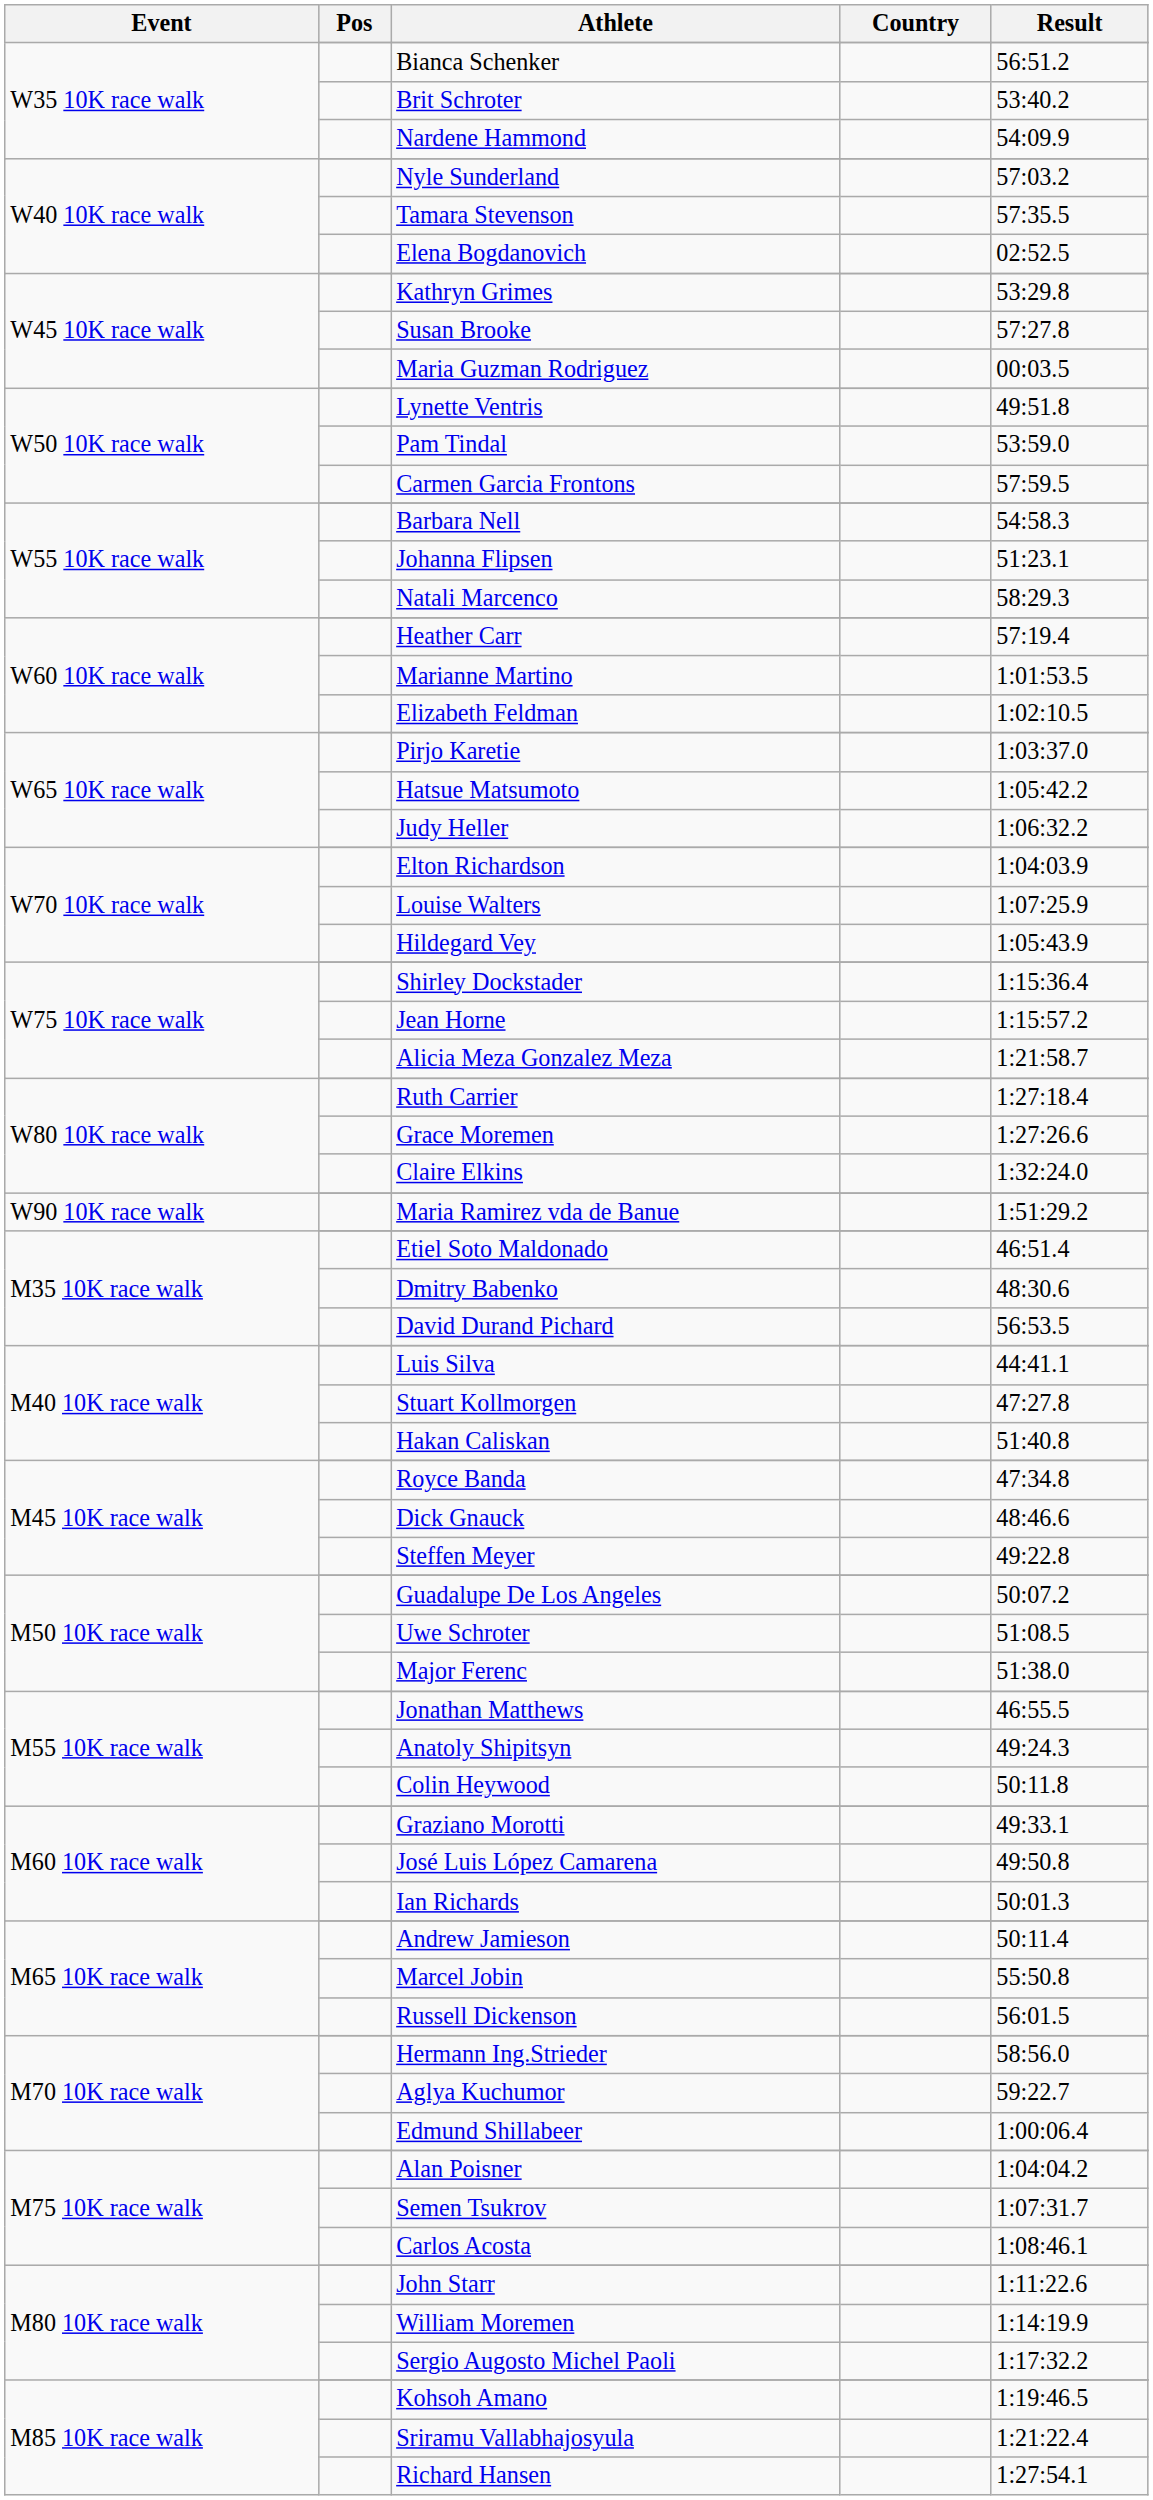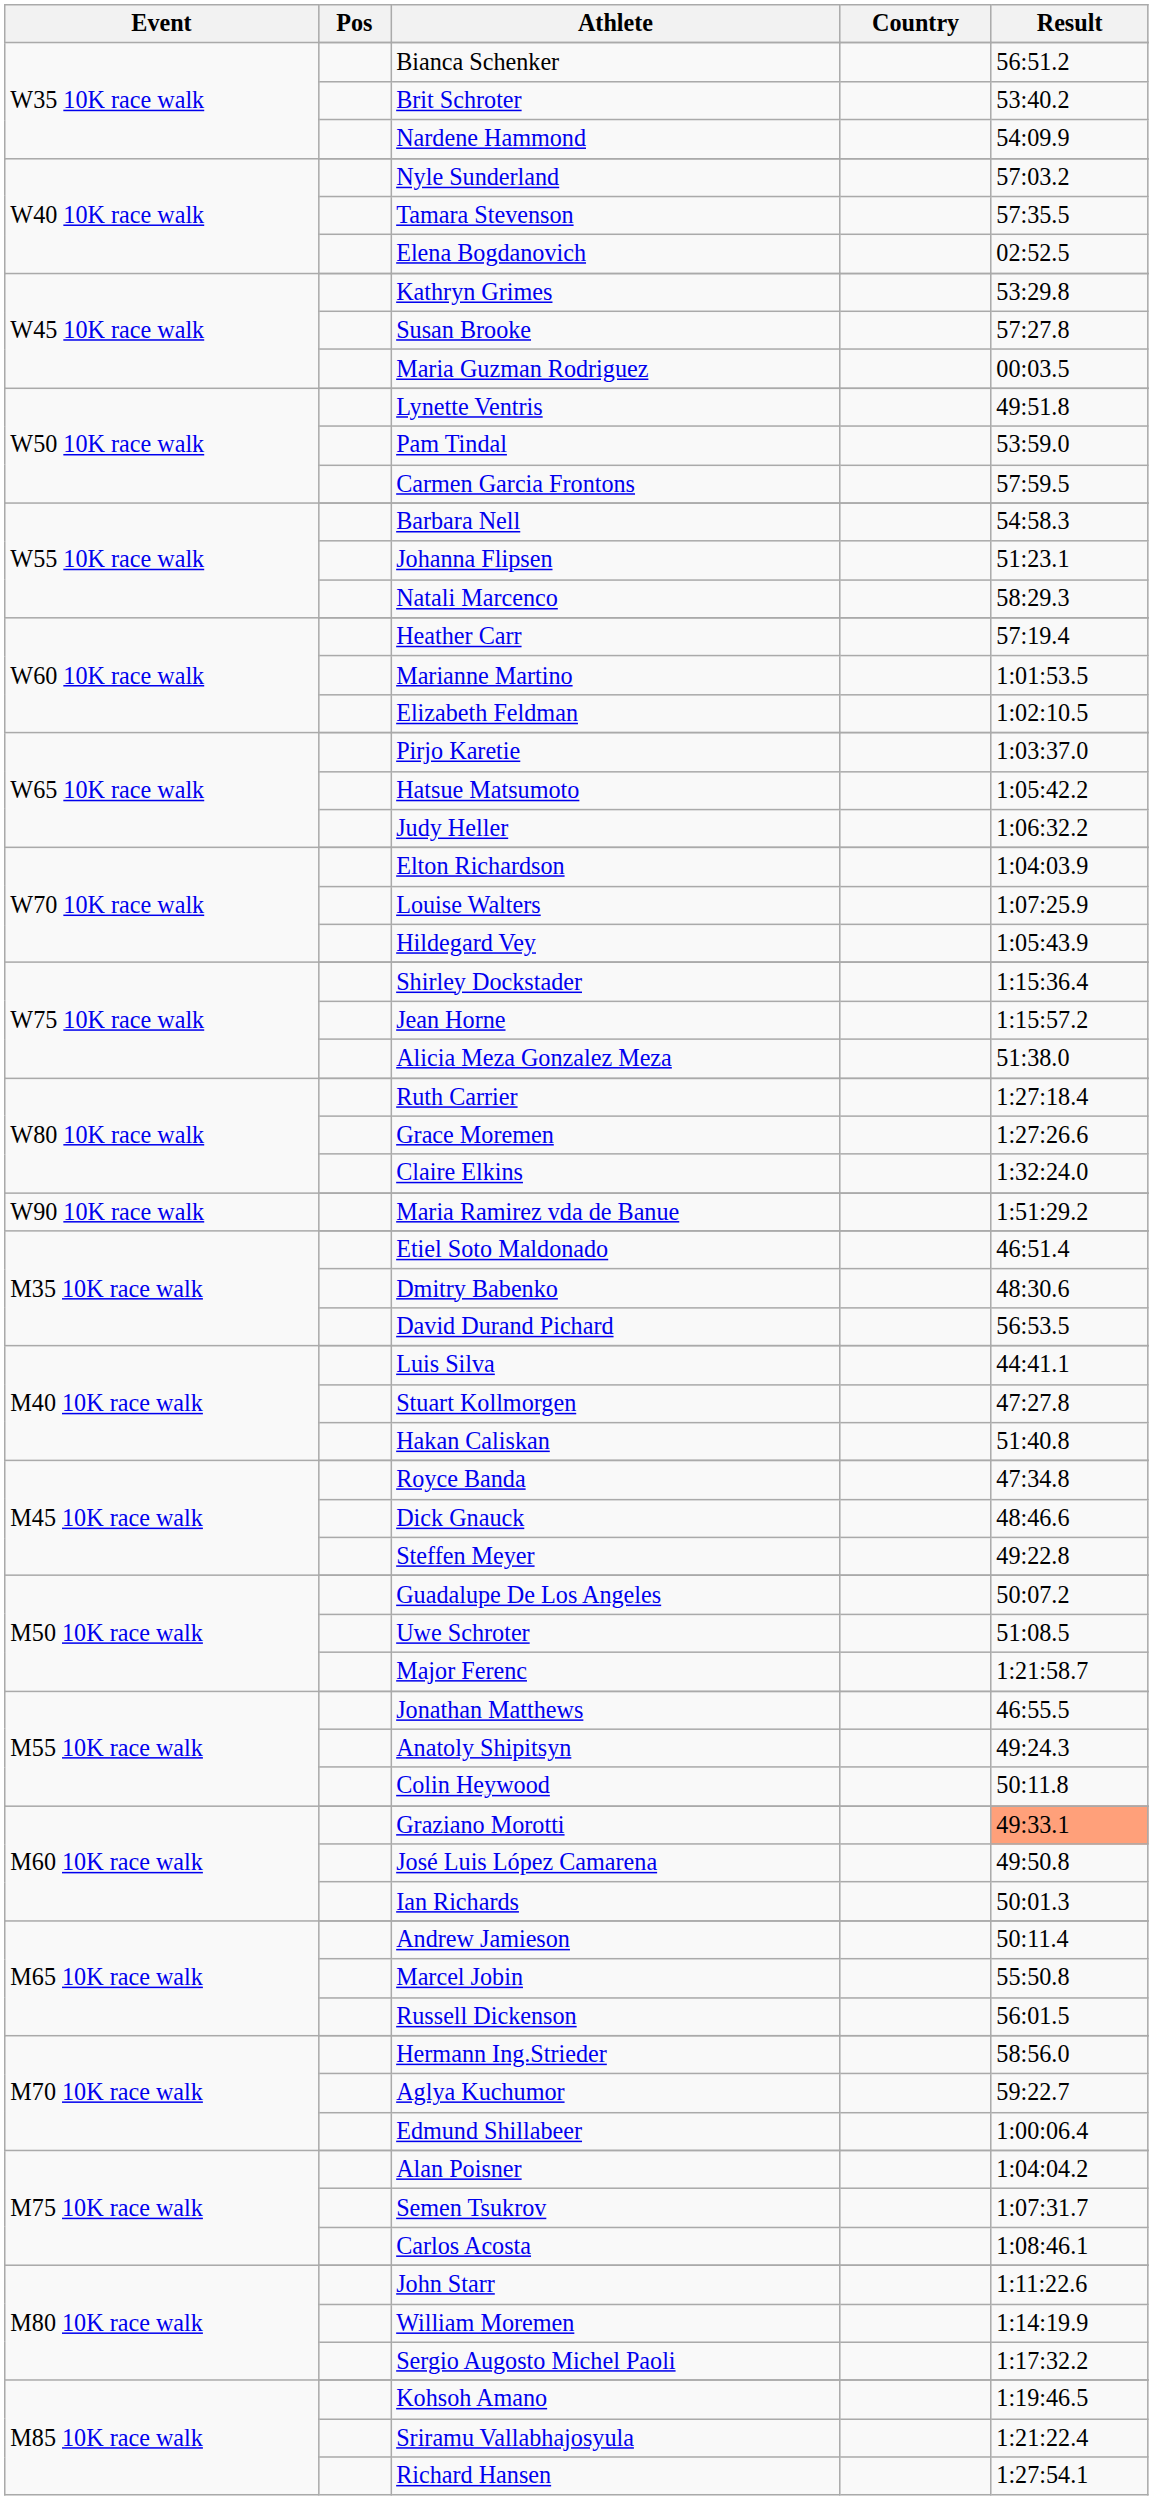Alicia Meza Gonzalez Meza | Result: 1:21:58.7 -> 51:38.0
Major Ferenc | Result: 51:38.0 -> 1:21:58.7
Graziano Morotti | Result: no background -> lightsalmon background
